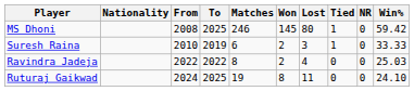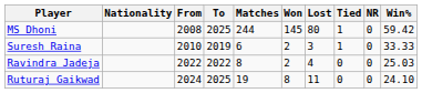MS Dhoni | Matches: 246 -> 244
